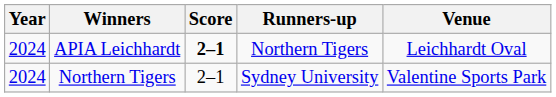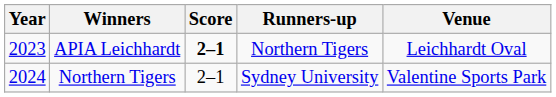APIA Leichhardt | Year: 2024 -> 2023
